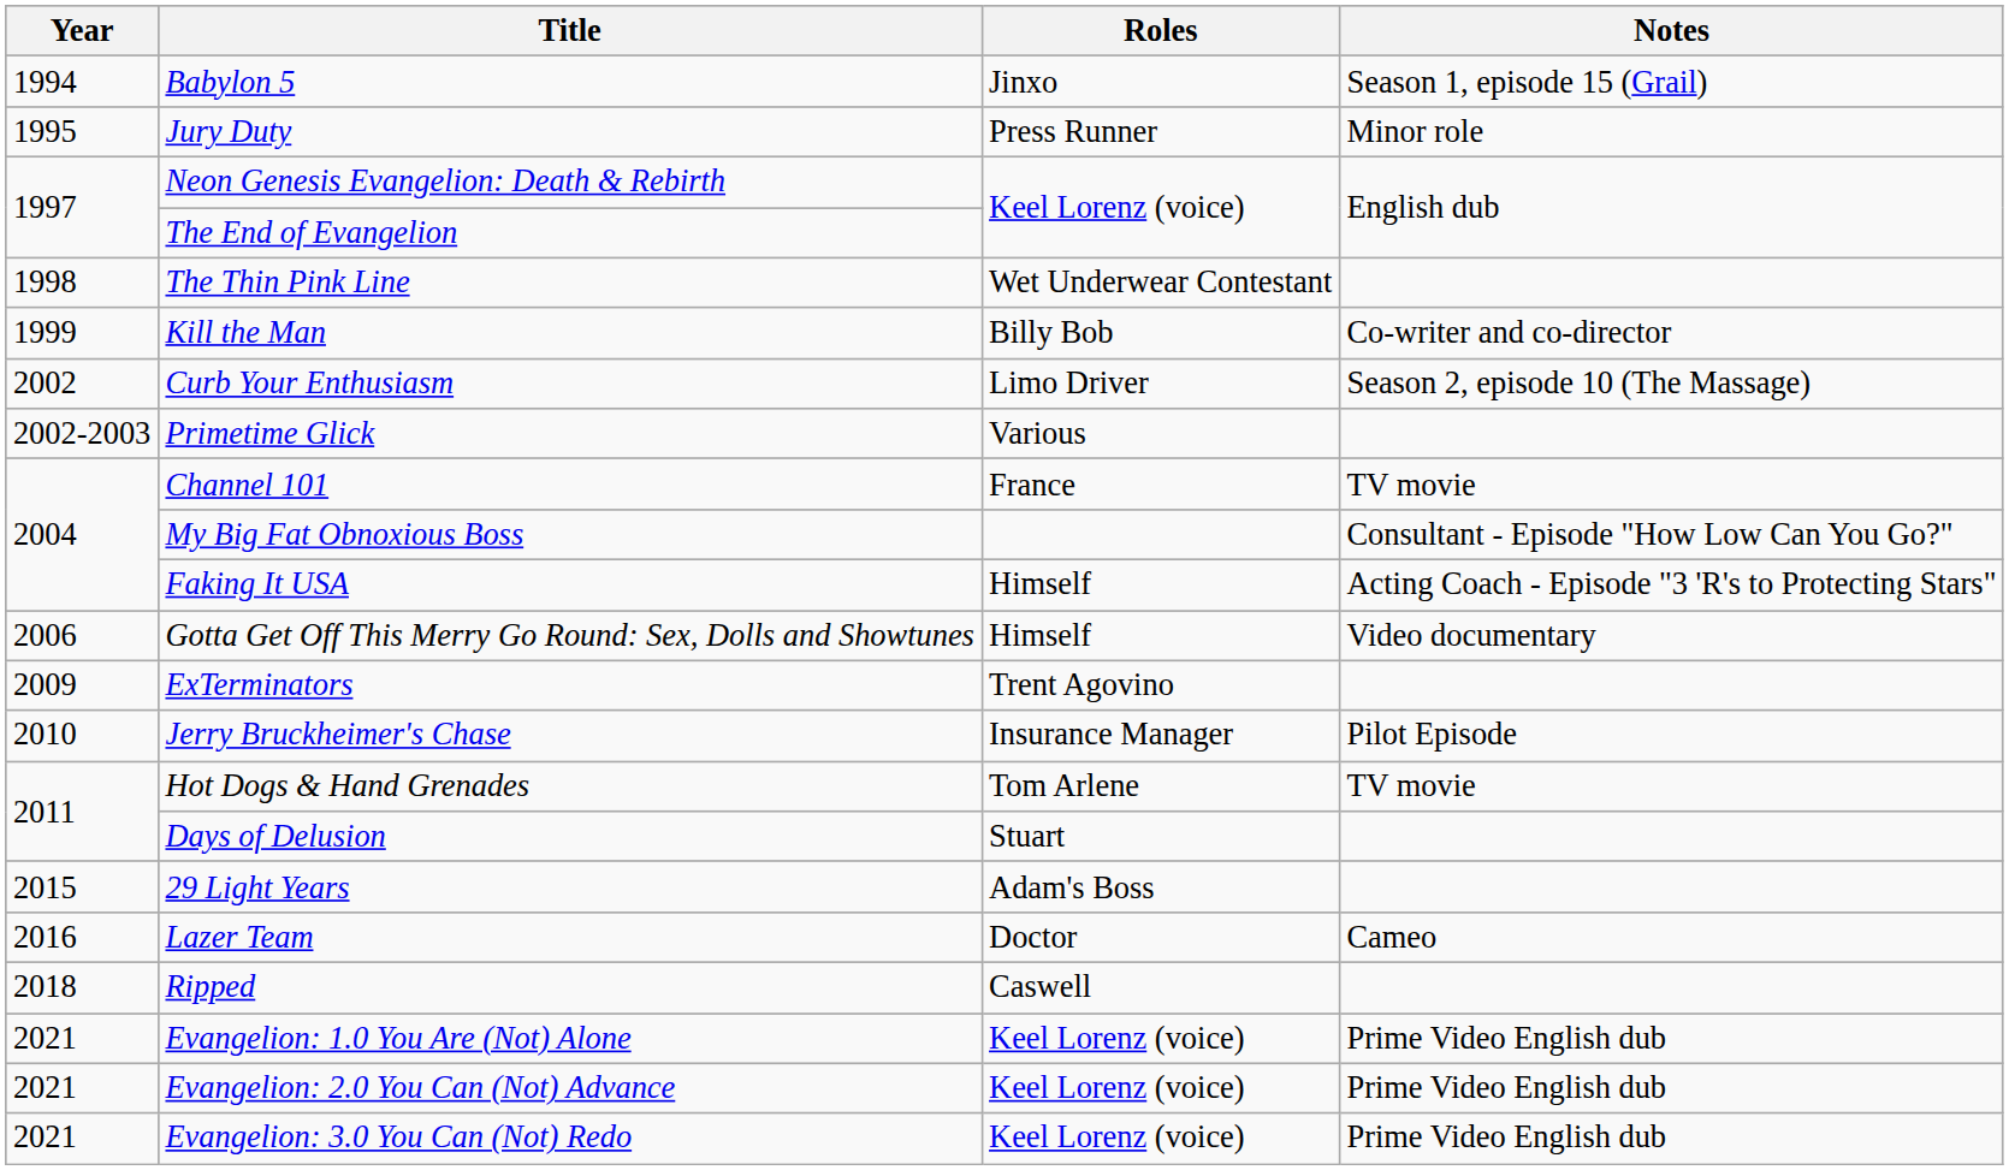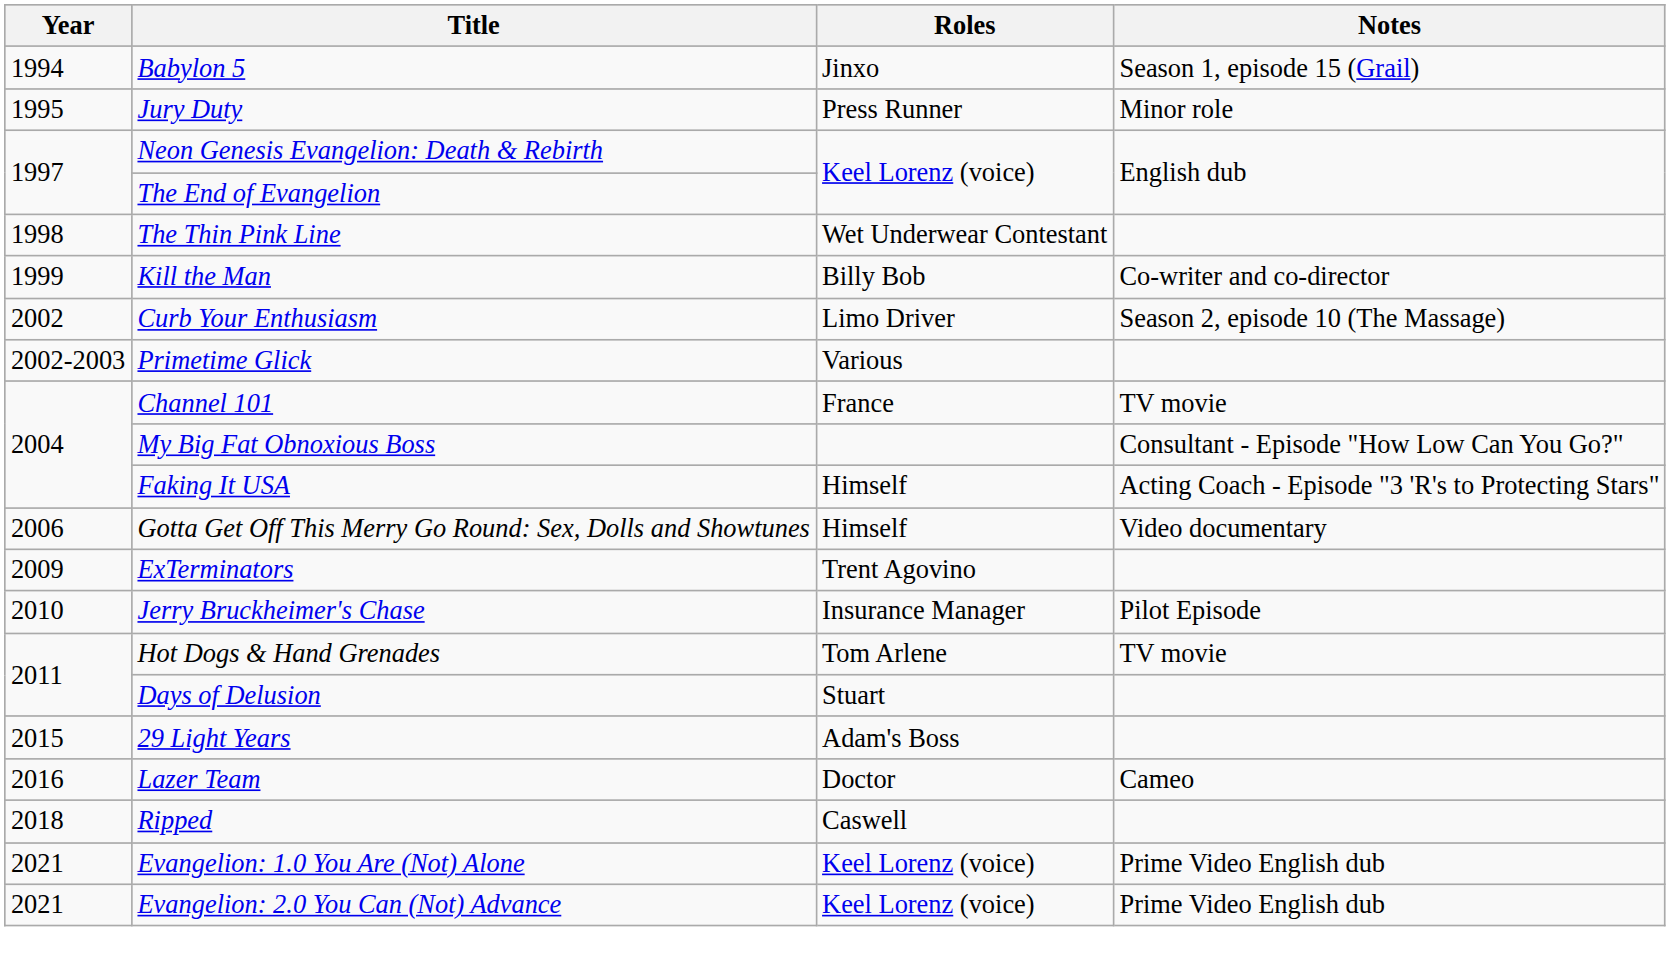- row: 2021 | Evangelion: 3.0 You Can (Not) Redo | Keel Lorenz (voice) | Prime Video English dub
